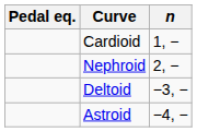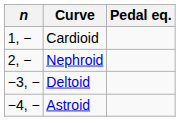columns swapped: n <-> Pedal eq.
